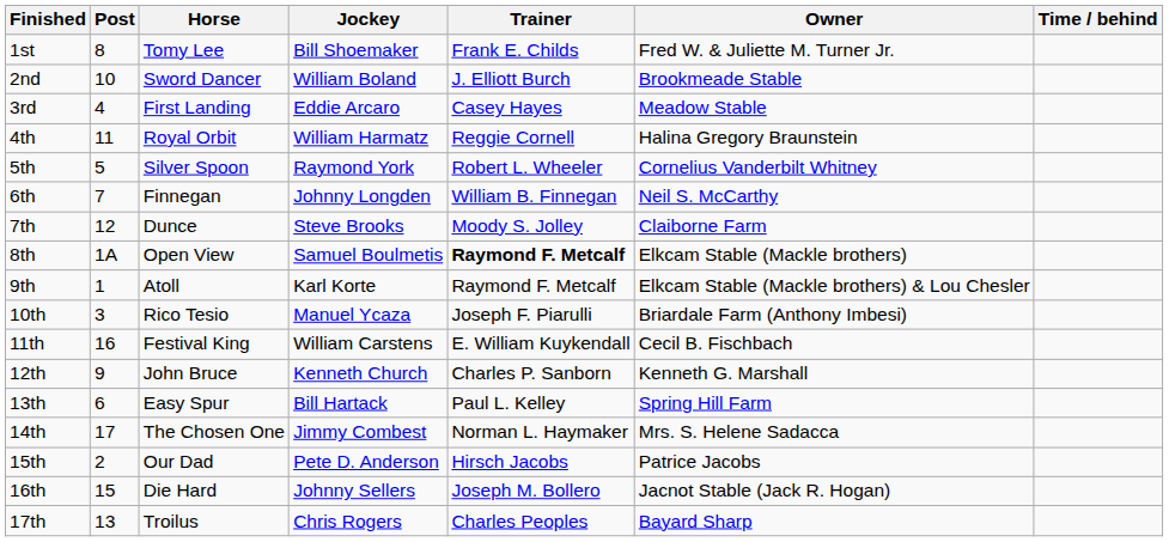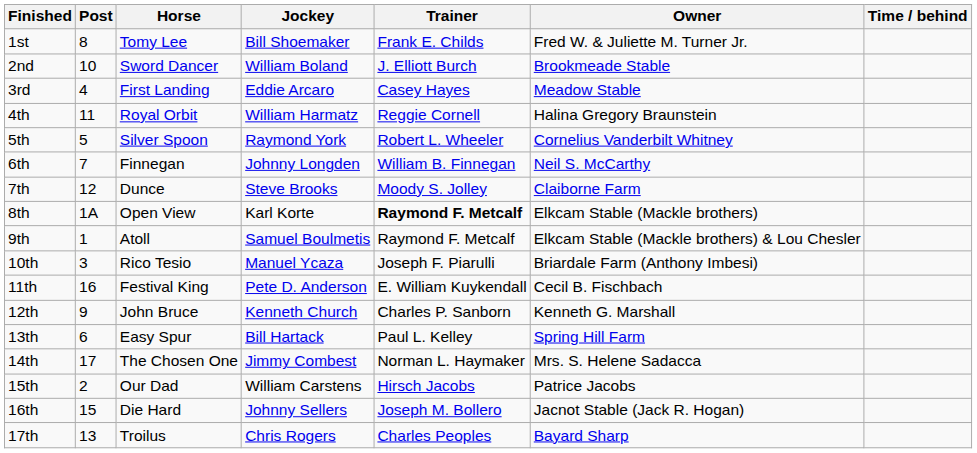8th | Jockey: Samuel Boulmetis -> Karl Korte
9th | Jockey: Karl Korte -> Samuel Boulmetis
11th | Jockey: William Carstens -> Pete D. Anderson
15th | Jockey: Pete D. Anderson -> William Carstens
